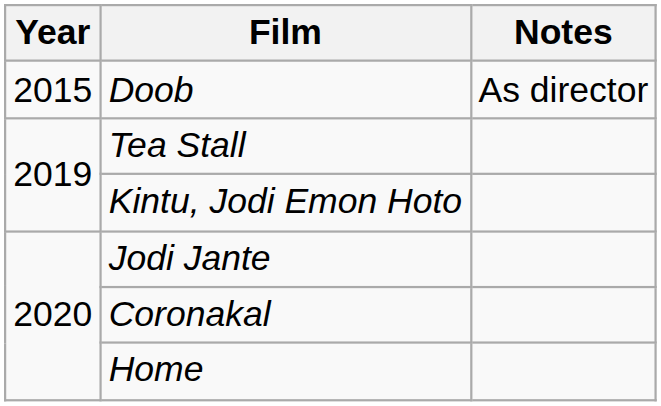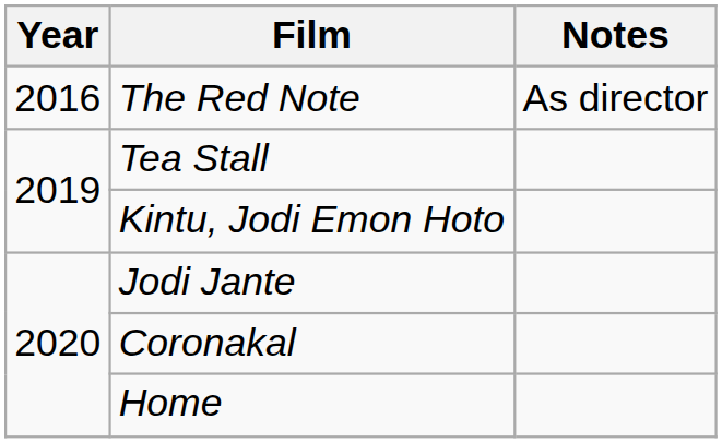- row: 2015 | Doob | As director
+ row: 2016 | The Red Note | As director
